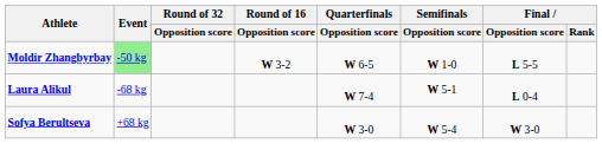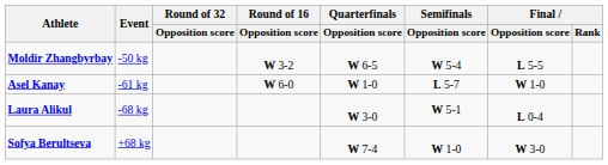Moldir Zhangbyrbay | Event: lightgreen background -> no background
Moldir Zhangbyrbay | Semifinals / Opposition score: W 1-0 -> W 5-4
+ row: Asel Kanay | -61 kg | W 6-0 | W 1-0 | L 5-7 | W 1-0
Laura Alikul | Quarterfinals / Opposition score: W 7-4 -> W 3-0
Sofya Berultseva | Quarterfinals / Opposition score: W 3-0 -> W 7-4
Sofya Berultseva | Semifinals / Opposition score: W 5-4 -> W 1-0
